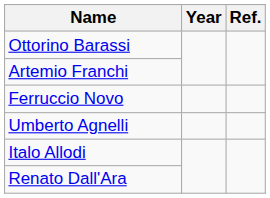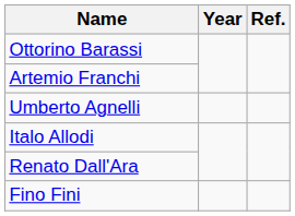- row: Ferruccio Novo
+ row: Fino Fini
